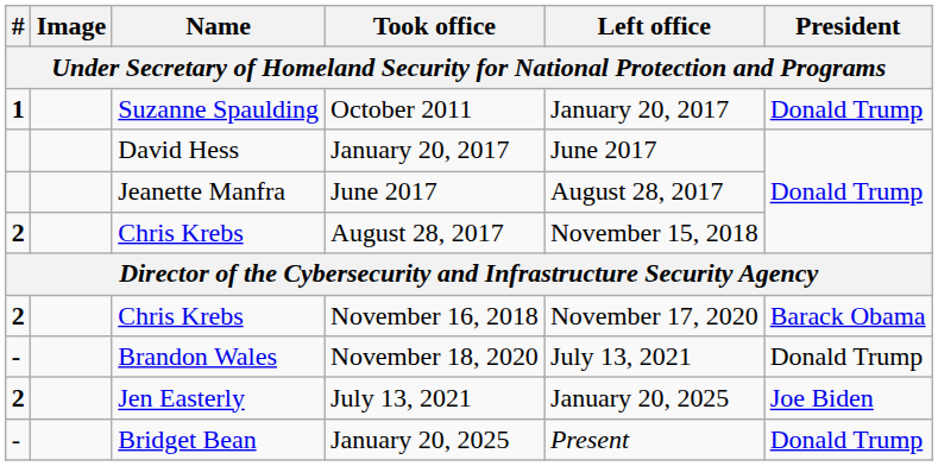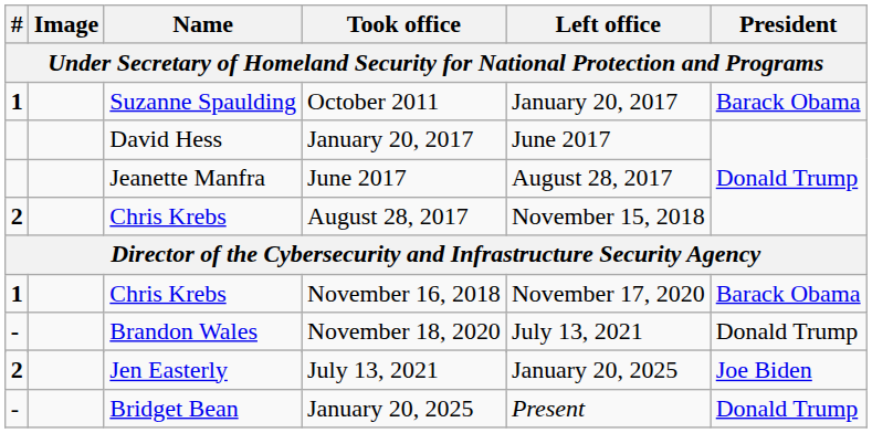October 2011 | President: Donald Trump -> Barack Obama
November 16, 2018 | #: 2 -> 1
